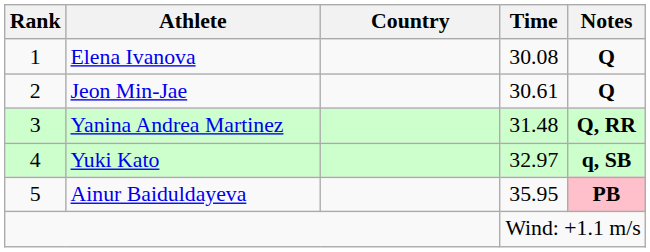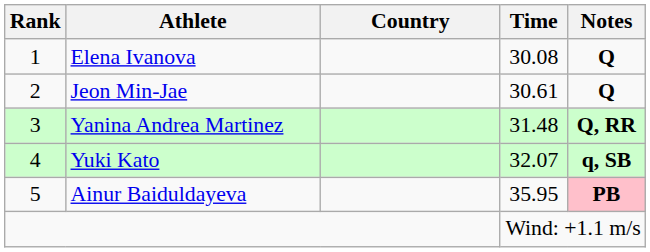Yuki Kato | Time: 32.97 -> 32.07
